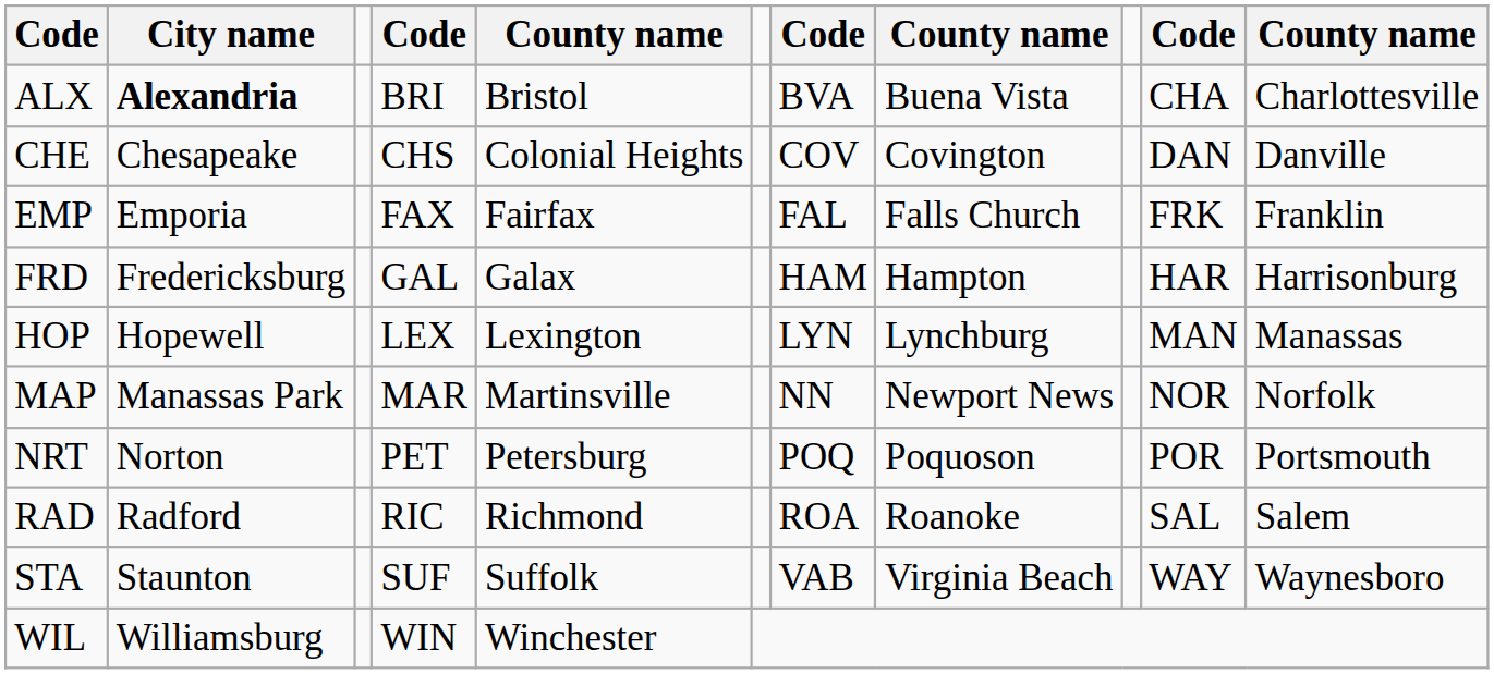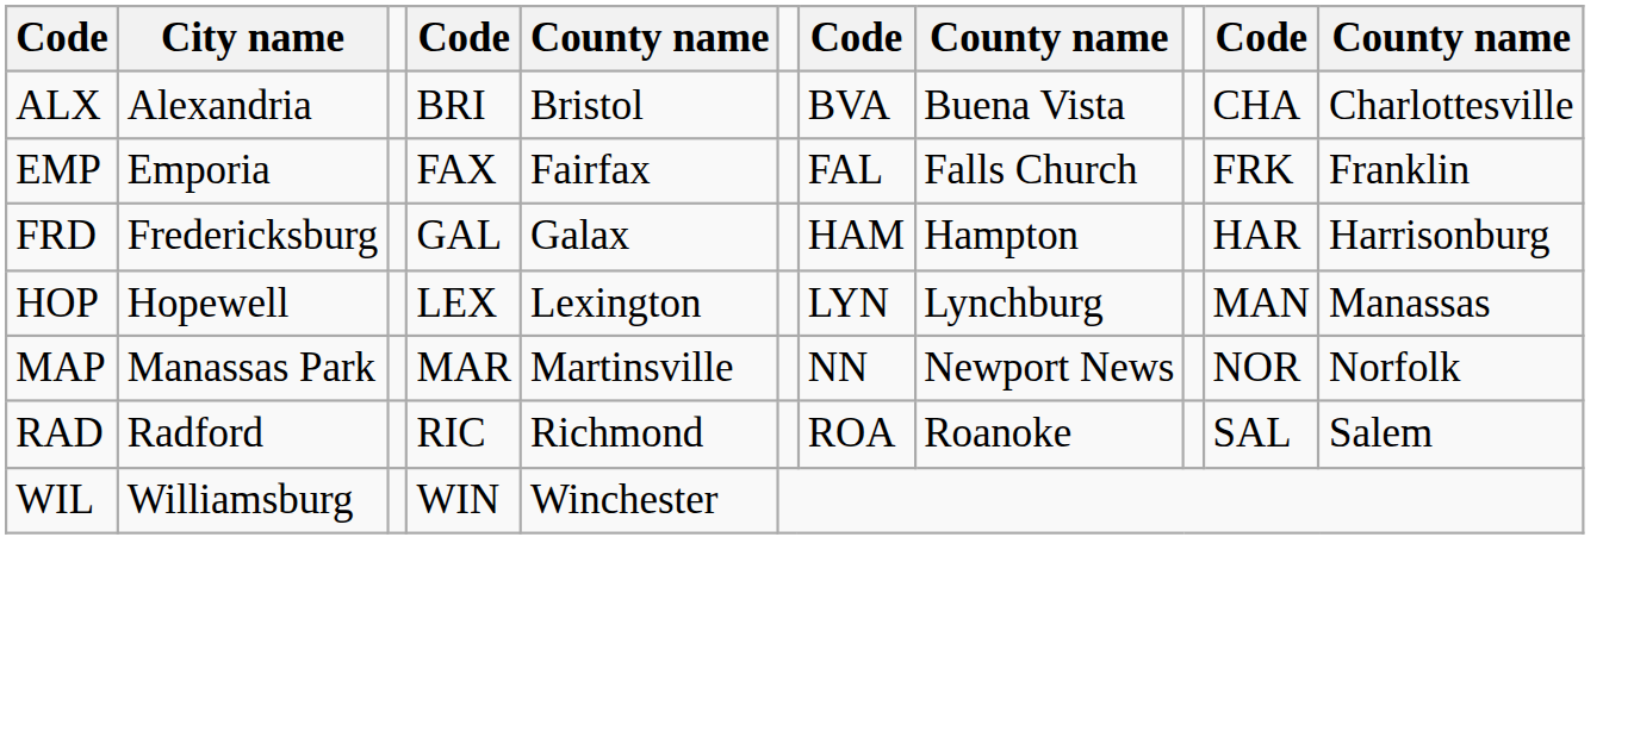ALX | City name: bold -> normal
- row: CHE | Chesapeake | CHS | Colonial Heights | COV | Covington | DAN | Danville
- row: NRT | Norton | PET | Petersburg | POQ | Poquoson | POR | Portsmouth
- row: STA | Staunton | SUF | Suffolk | VAB | Virginia Beach | WAY | Waynesboro
